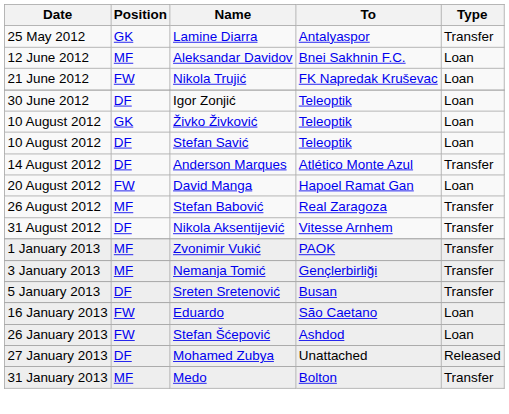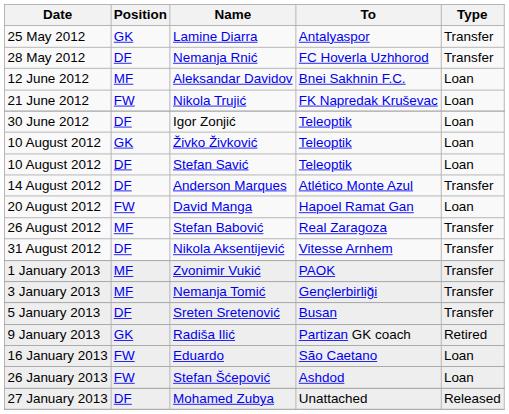+ row: 28 Mаy 2012 | DF | Nemanja Rnić | FC Hoverla Uzhhorod | Transfer
+ row: 9 January 2013 | GK | Radiša Ilić | Partizan GK coach | Retired
- row: 31 January 2013 | MF | Medo | Bolton | Transfer
